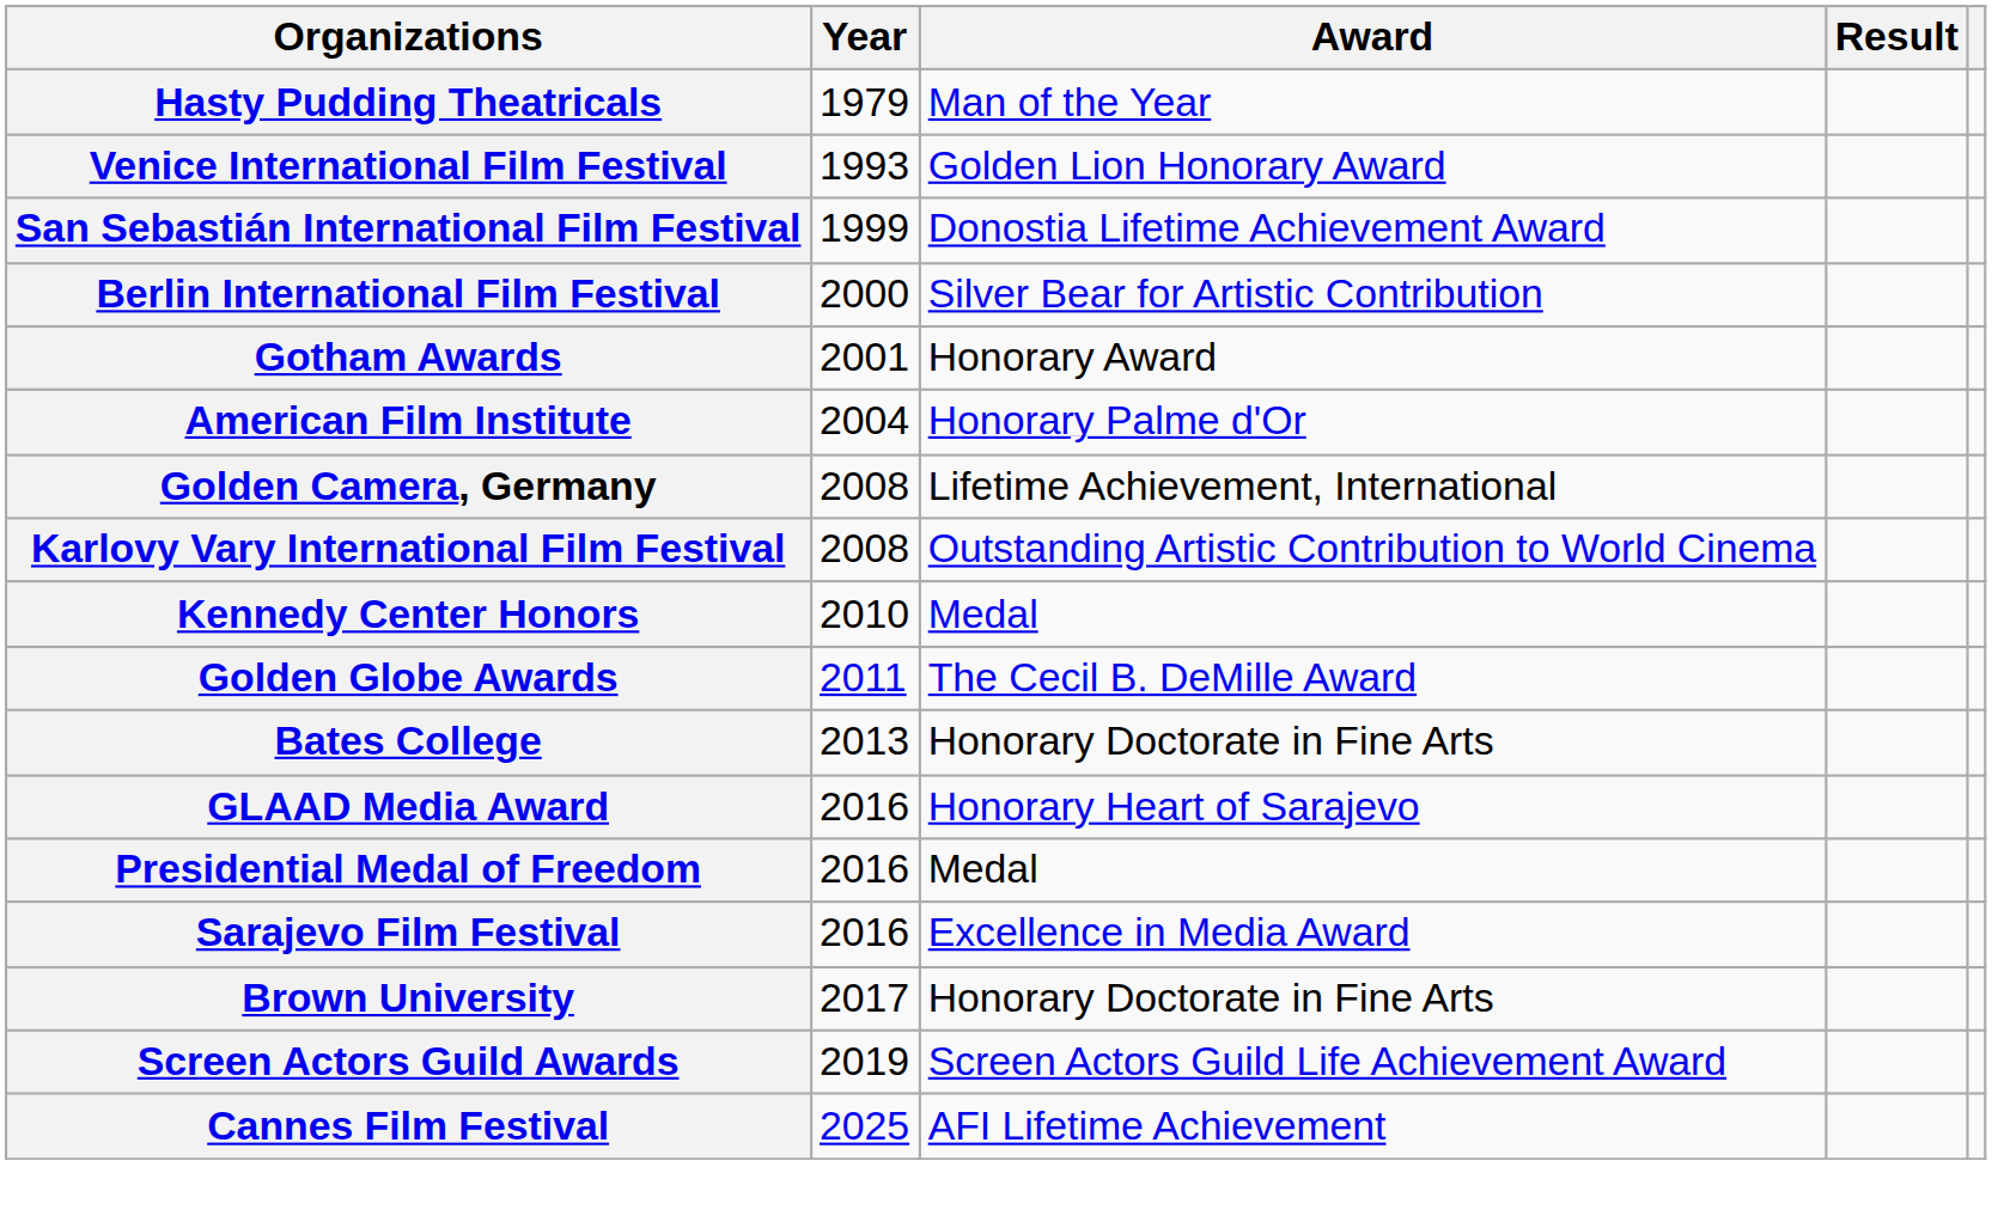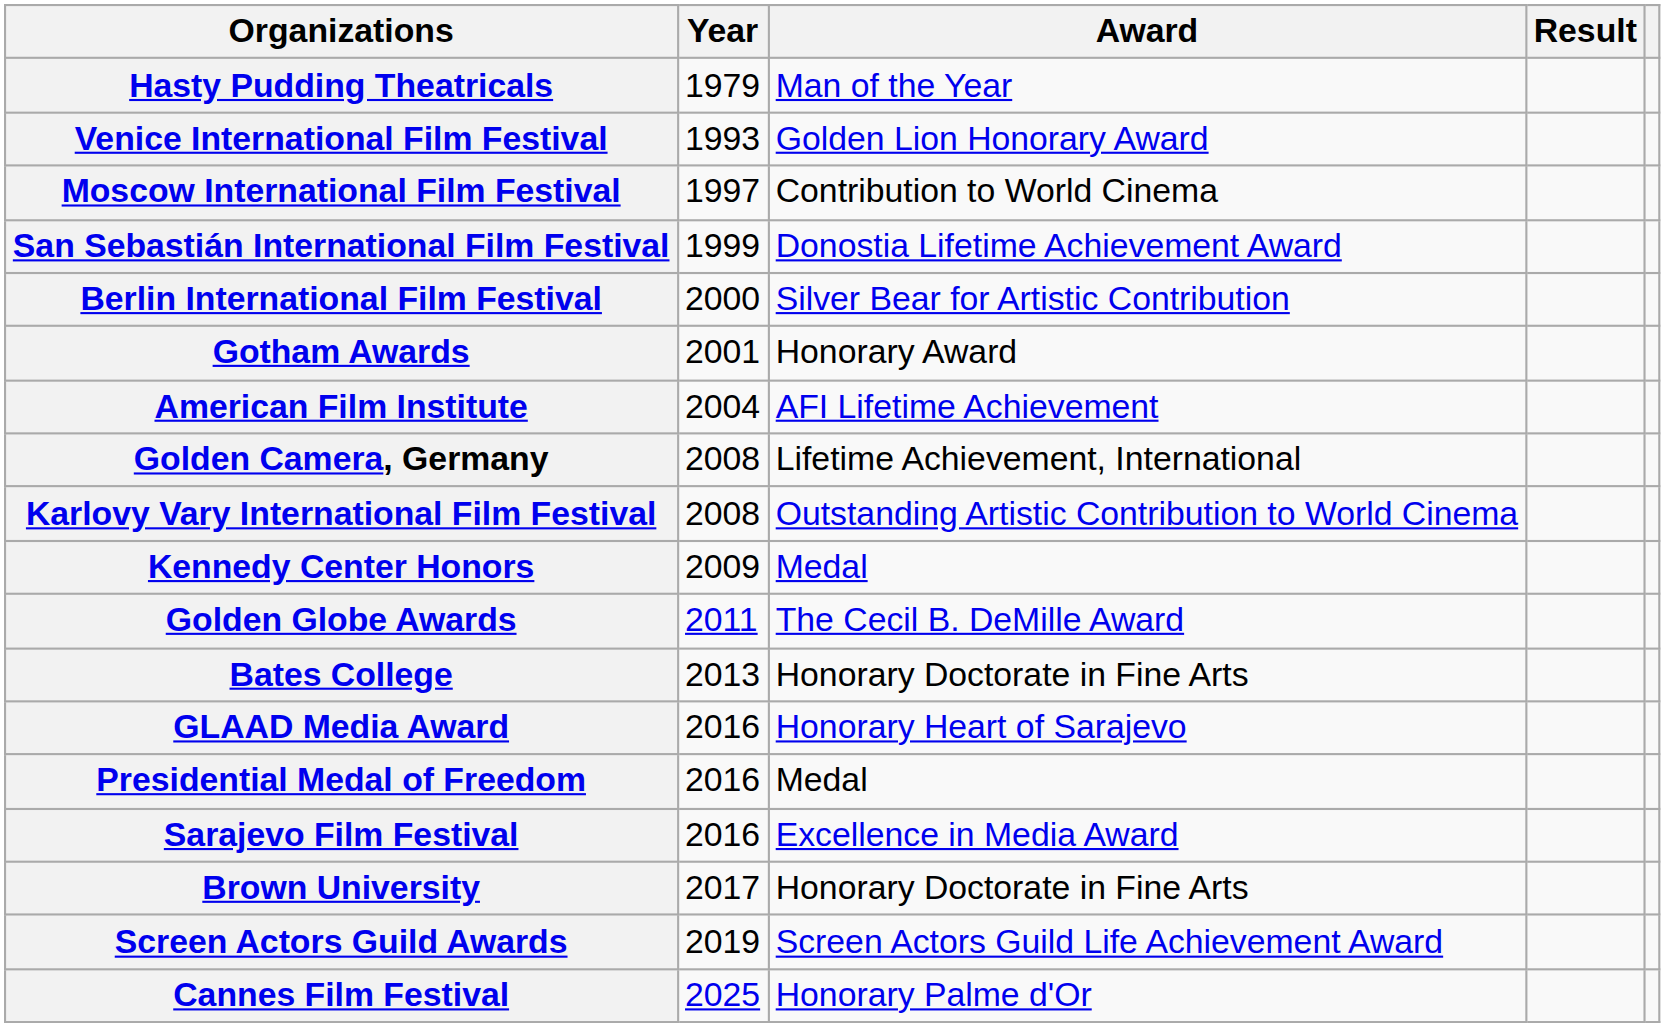+ row: Moscow International Film Festival | 1997 | Contribution to World Cinema
American Film Institute | Award: Honorary Palme d'Or -> AFI Lifetime Achievement
Kennedy Center Honors | Year: 2010 -> 2009
Cannes Film Festival | Award: AFI Lifetime Achievement -> Honorary Palme d'Or
